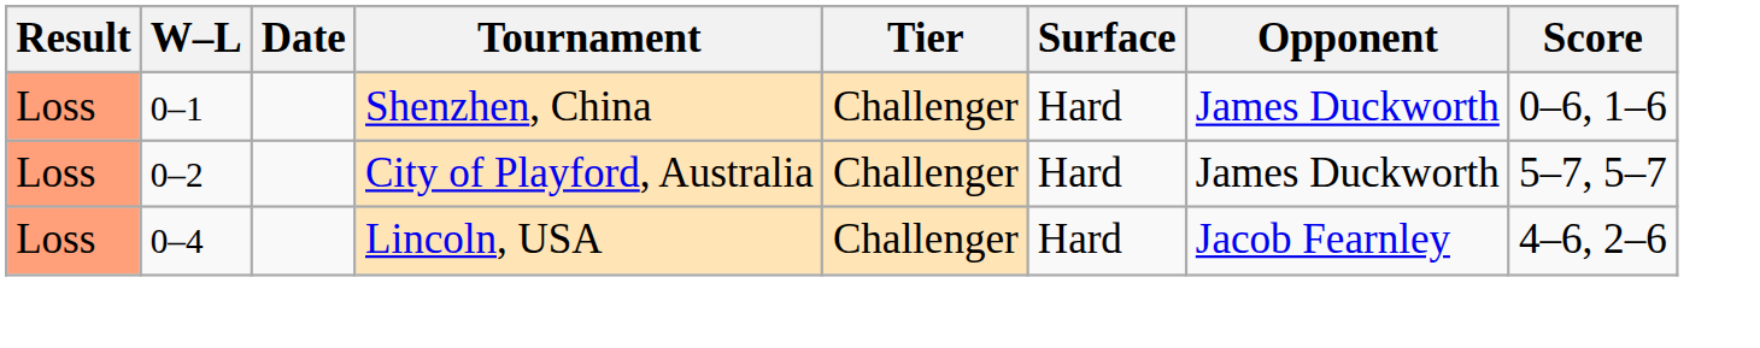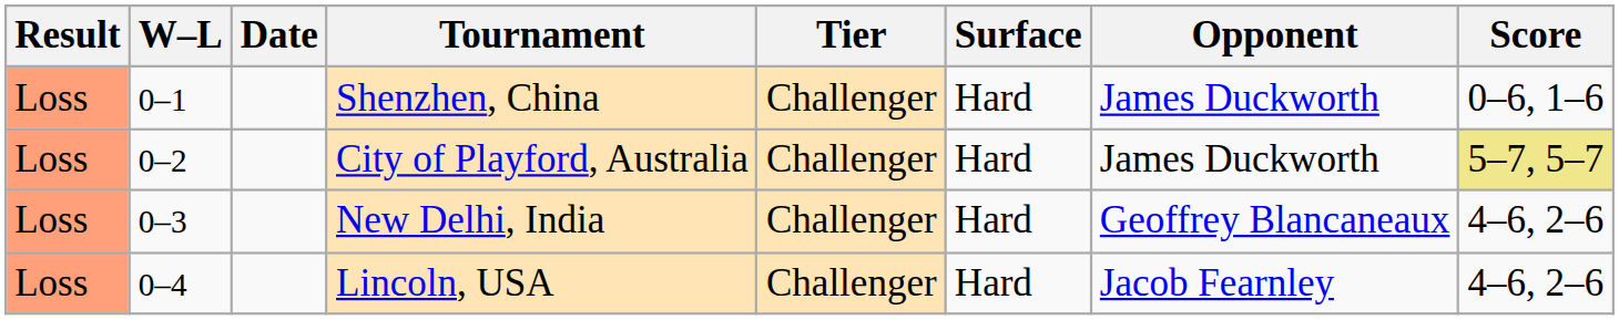City of Playford, Australia | Score: no background -> khaki background
+ row: Loss | 0–3 | New Delhi, India | Challenger | Hard | Geoffrey Blancaneaux | 4–6, 2–6
